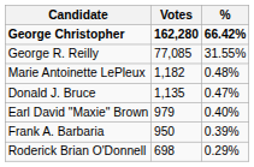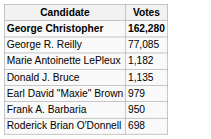- column: % | 66.42% | 31.55% | 0.48% | 0.47% | 0.40% | 0.39% | 0.29%
